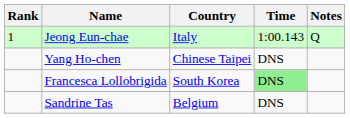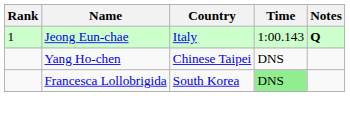Jeong Eun-chae | Notes: normal -> bold
- row: Sandrine Tas | Belgium | DNS
